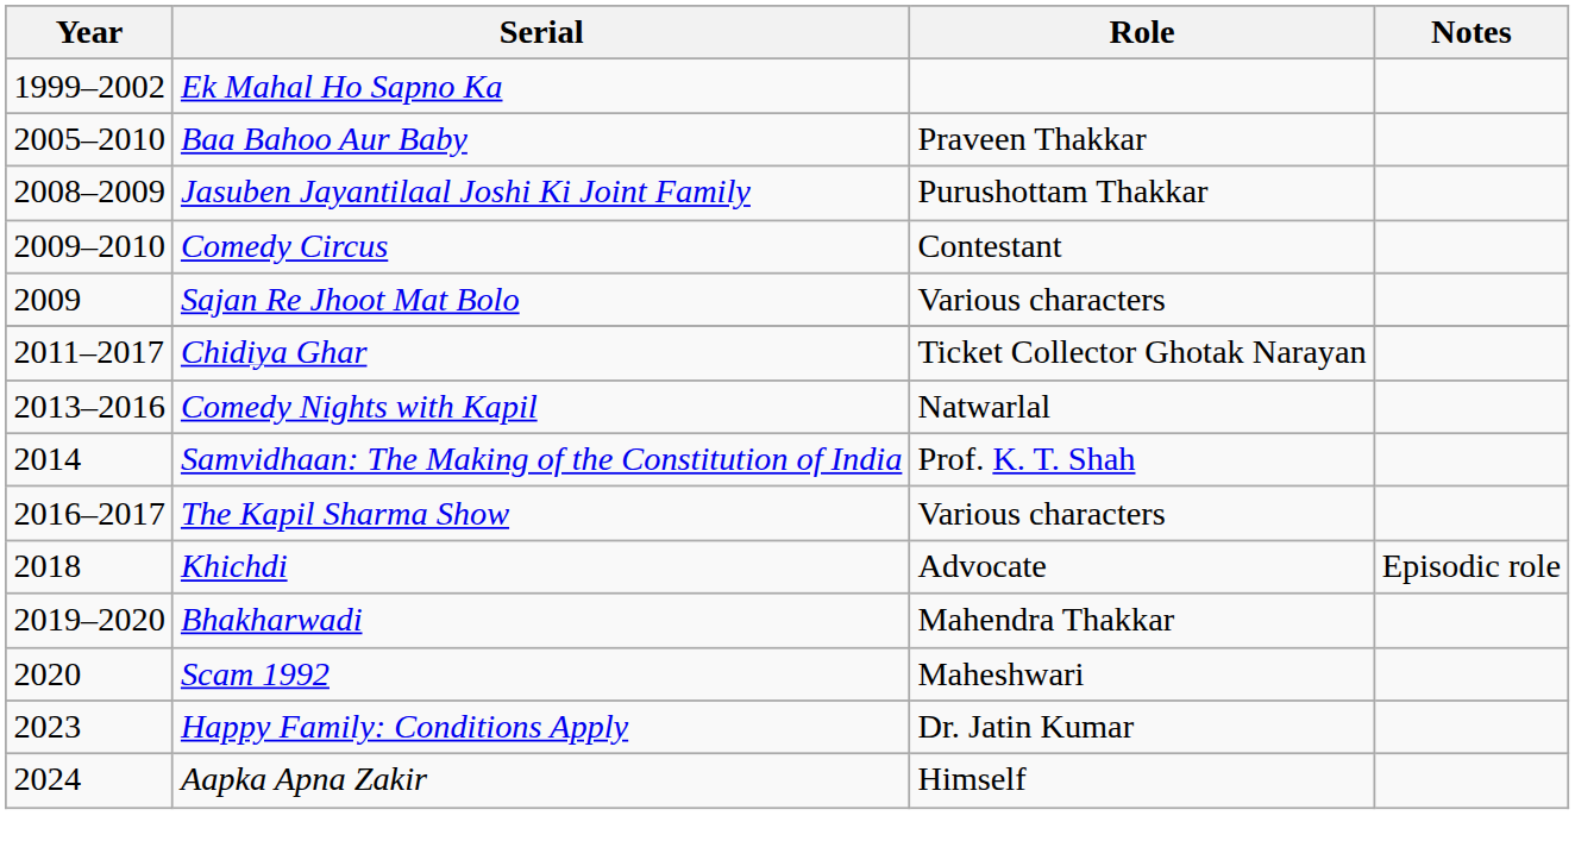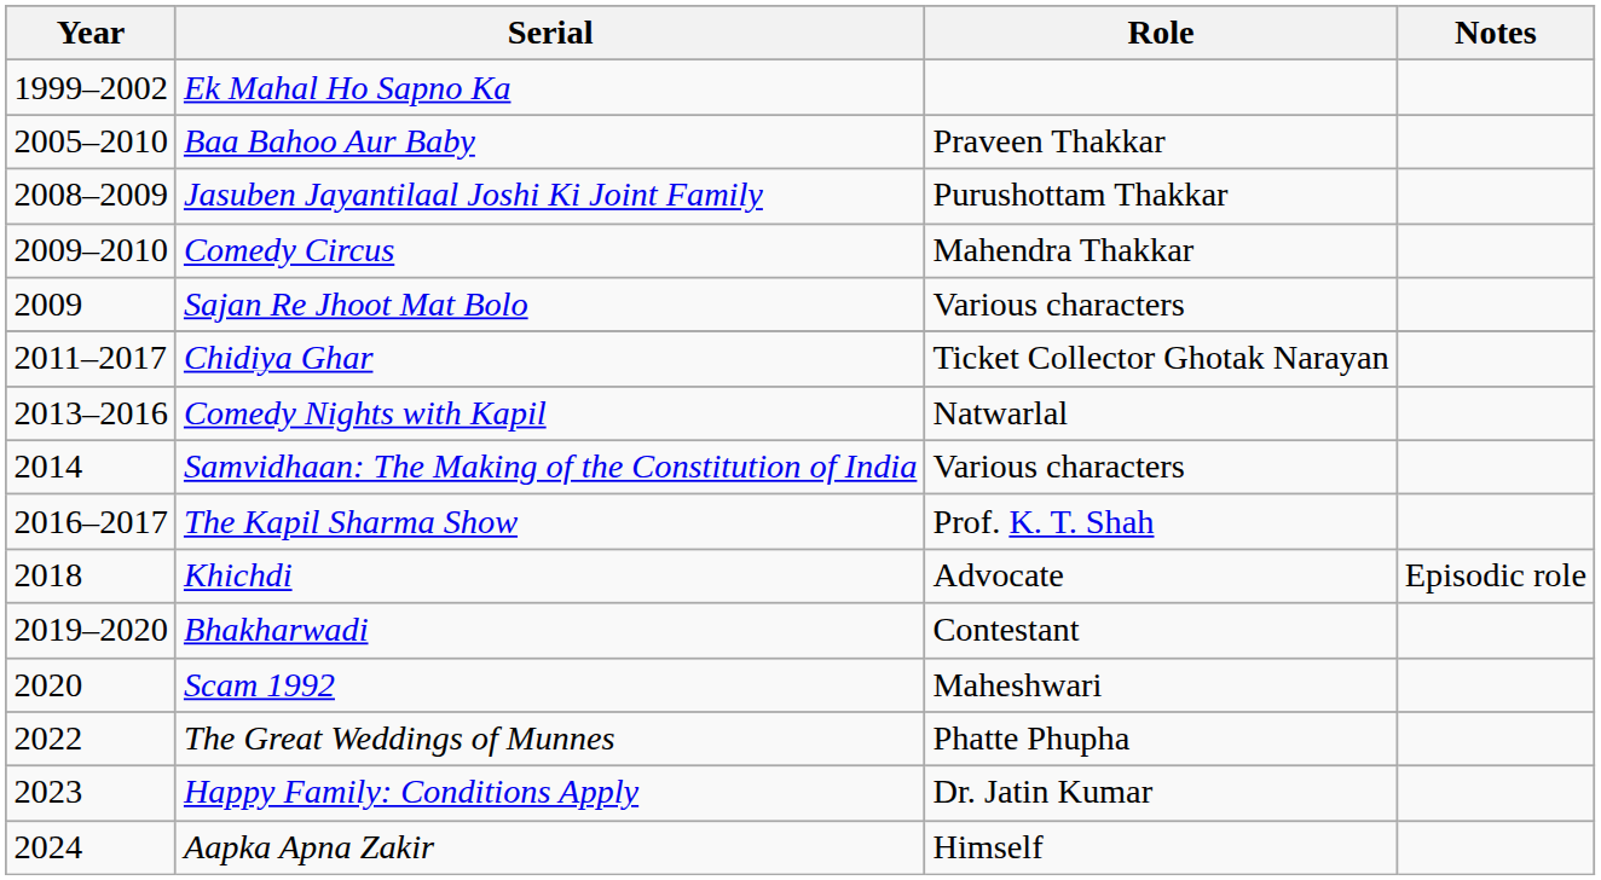Comedy Circus | Role: Contestant -> Mahendra Thakkar
Samvidhaan: The Making of the Constitution of India | Role: Prof. K. T. Shah -> Various characters
The Kapil Sharma Show | Role: Various characters -> Prof. K. T. Shah
Bhakharwadi | Role: Mahendra Thakkar -> Contestant
+ row: 2022 | The Great Weddings of Munnes | Phatte Phupha
